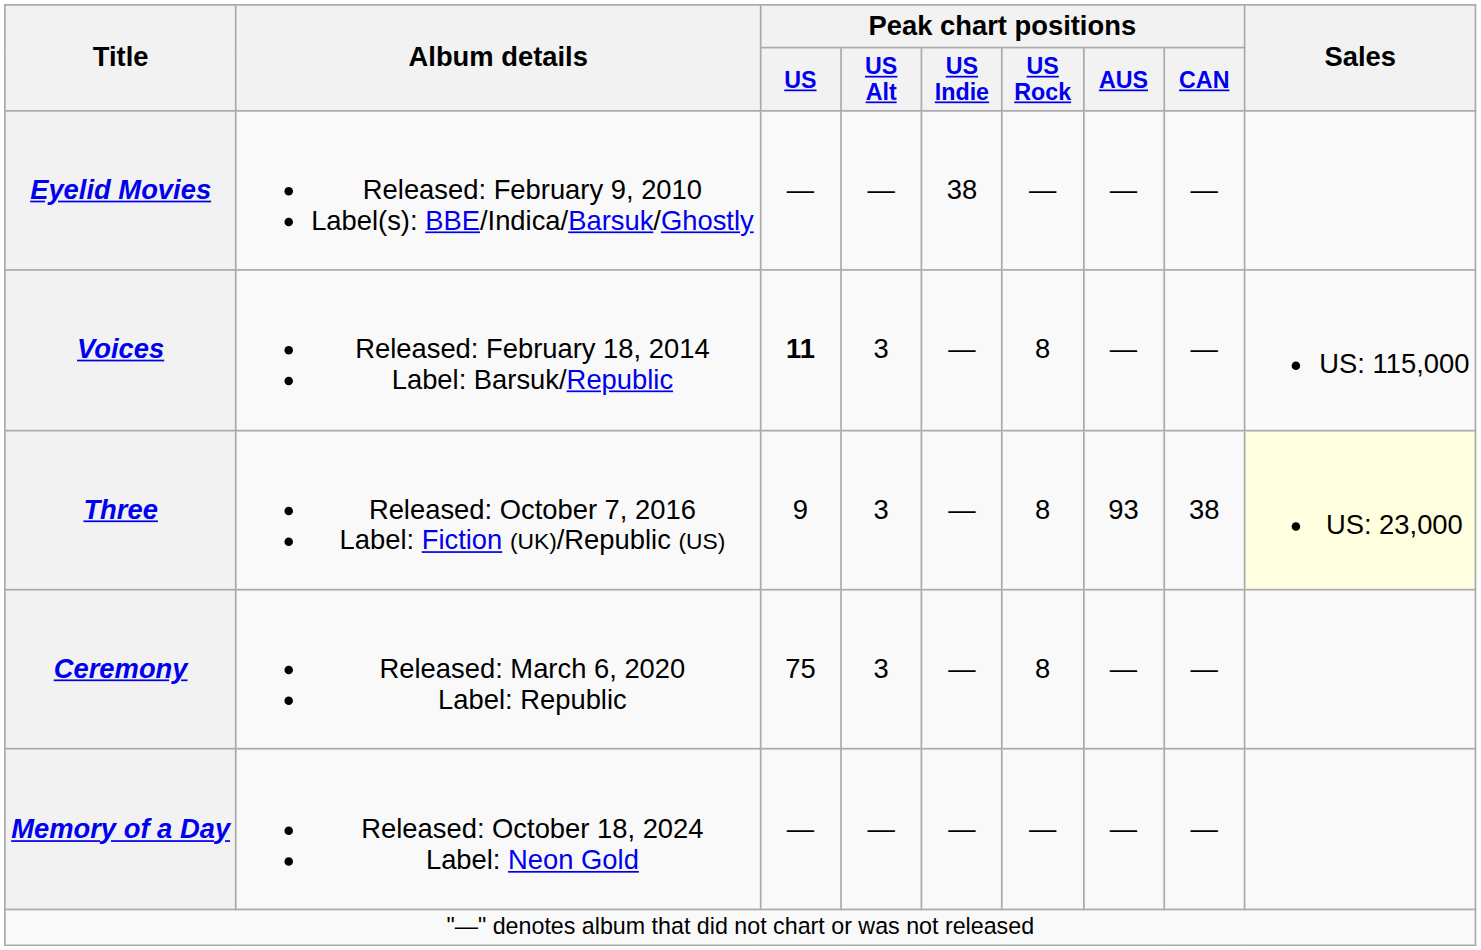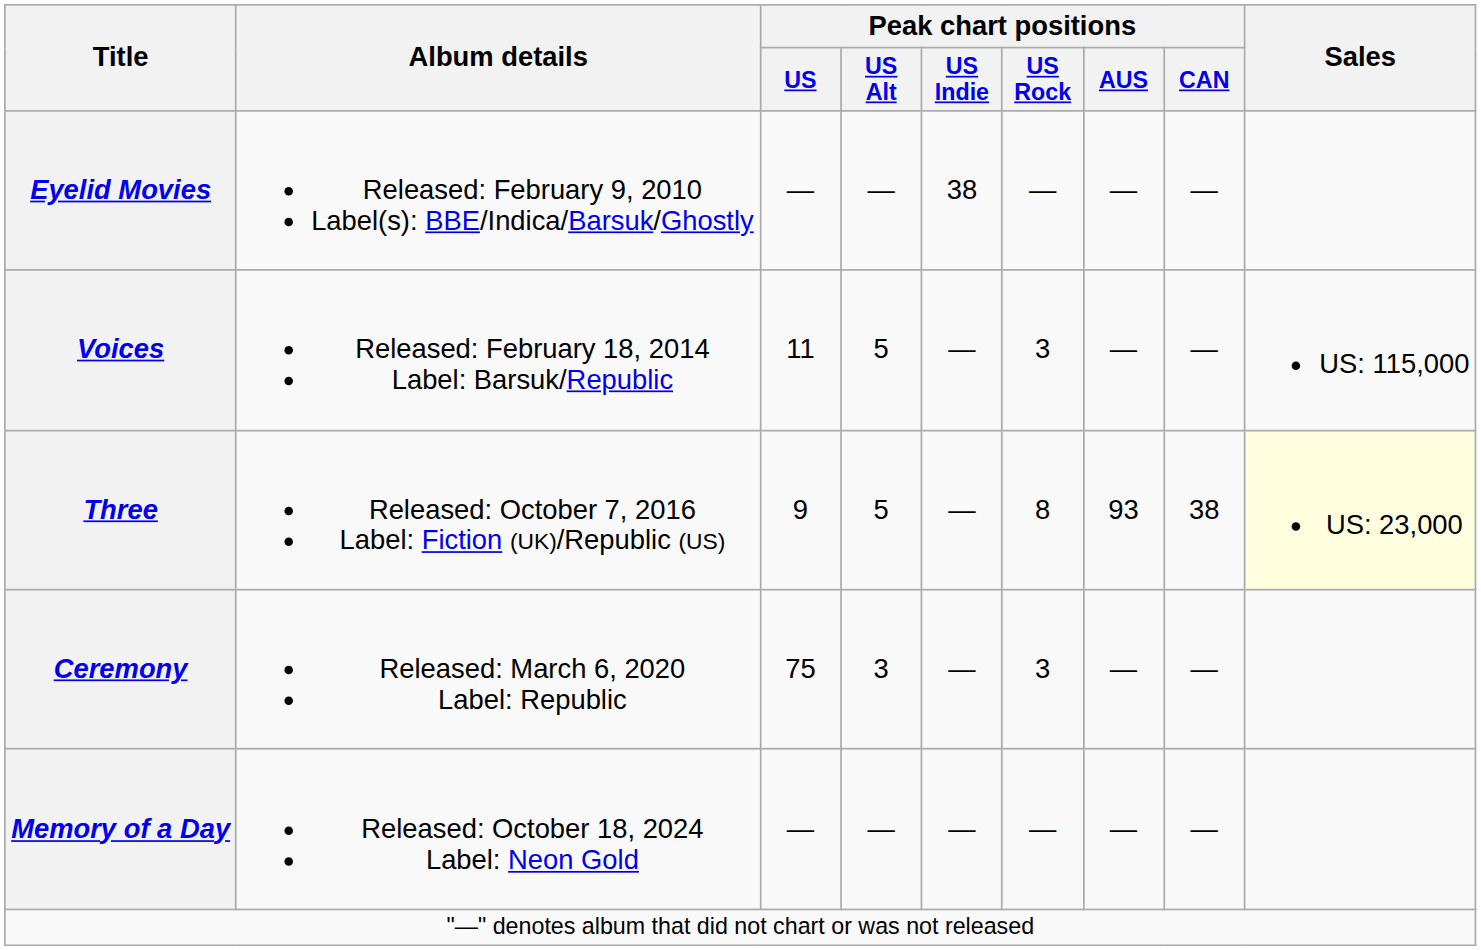Voices | Peak chart positions / US: bold -> normal
Voices | Peak chart positions / US Alt: 3 -> 5
Voices | Peak chart positions / US Rock: 8 -> 3
Three | Peak chart positions / US Alt: 3 -> 5
Ceremony | Peak chart positions / US Rock: 8 -> 3
